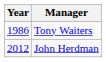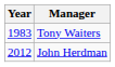Tony Waiters | Year: 1986 -> 1983
